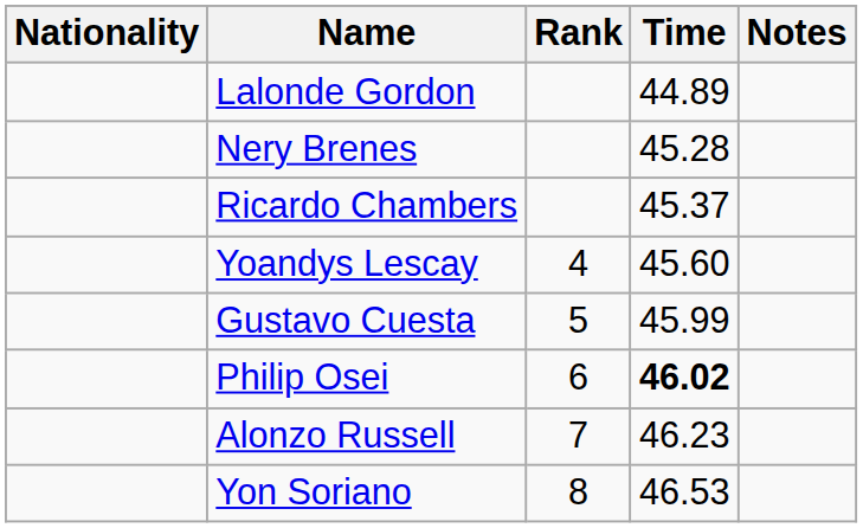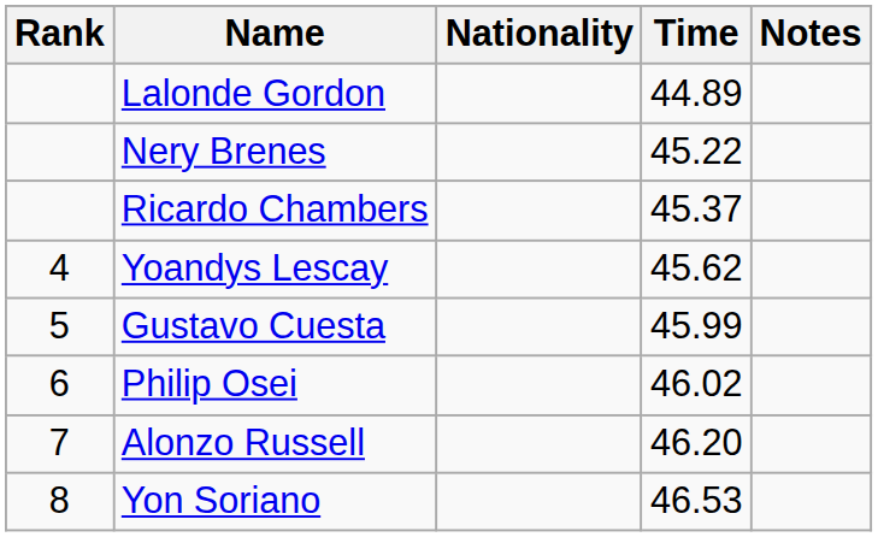columns swapped: Rank <-> Nationality
Nery Brenes | Time: 45.28 -> 45.22
Yoandys Lescay | Time: 45.60 -> 45.62
Philip Osei | Time: bold -> normal
Alonzo Russell | Time: 46.23 -> 46.20
